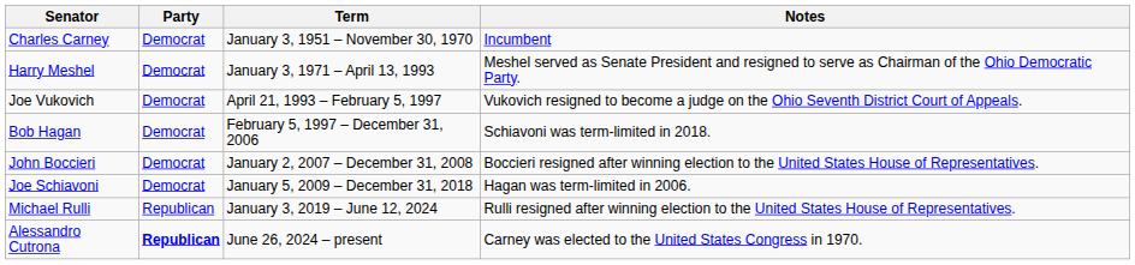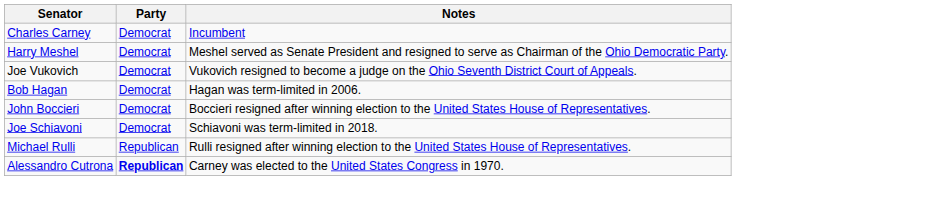- column: Term | January 3, 1951 – November 30, 1970 | January 3, 1971 – April 13, 1993 | April 21, 1993 – February 5, 1997 | February 5, 1997 – December 31, 2006 | January 2, 2007 – December 31, 2008 | January 5, 2009 – December 31, 2018 | January 3, 2019 – June 12, 2024 | June 26, 2024 – present
Bob Hagan | Notes: Schiavoni was term-limited in 2018. -> Hagan was term-limited in 2006.
Joe Schiavoni | Notes: Hagan was term-limited in 2006. -> Schiavoni was term-limited in 2018.
